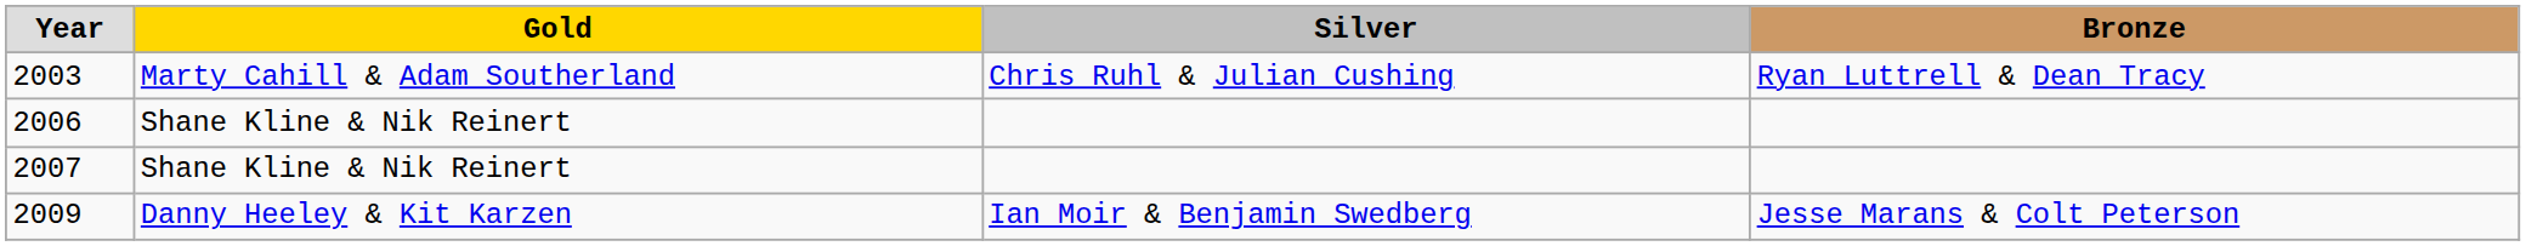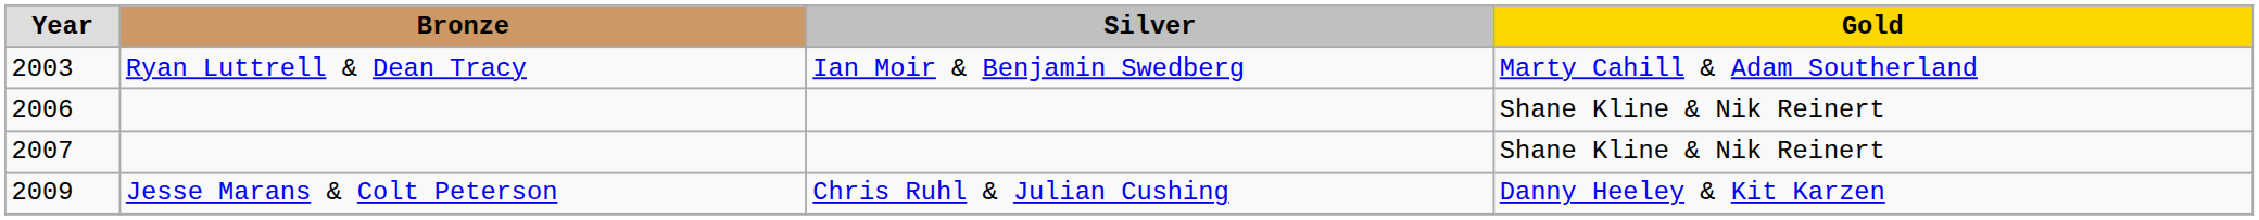columns swapped: Gold <-> Bronze
2003 | Silver: Chris Ruhl & Julian Cushing -> Ian Moir & Benjamin Swedberg
2009 | Silver: Ian Moir & Benjamin Swedberg -> Chris Ruhl & Julian Cushing
